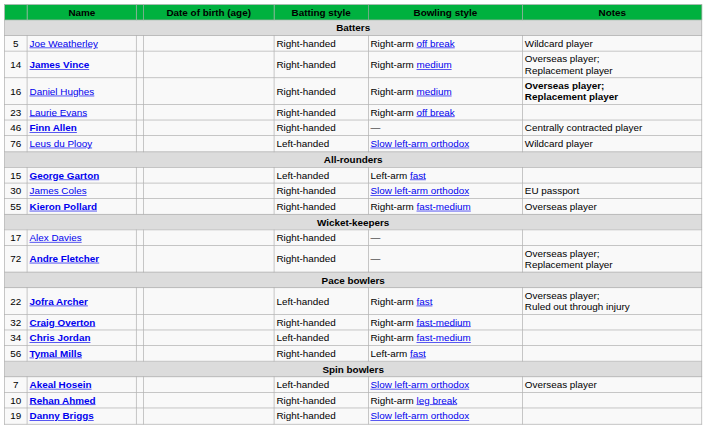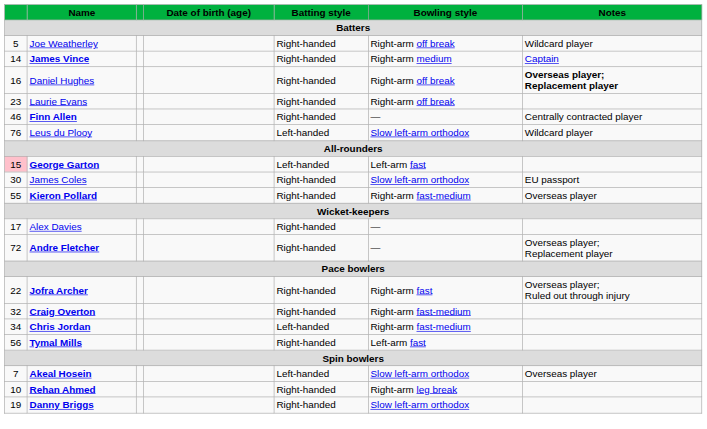James Vince | Notes: Overseas player; Replacement player -> Captain
Daniel Hughes | Bowling style: Right-arm medium -> Right-arm off break
George Garton | column 1: no background -> pink background
Jofra Archer | Batting style: Left-handed -> Right-handed
